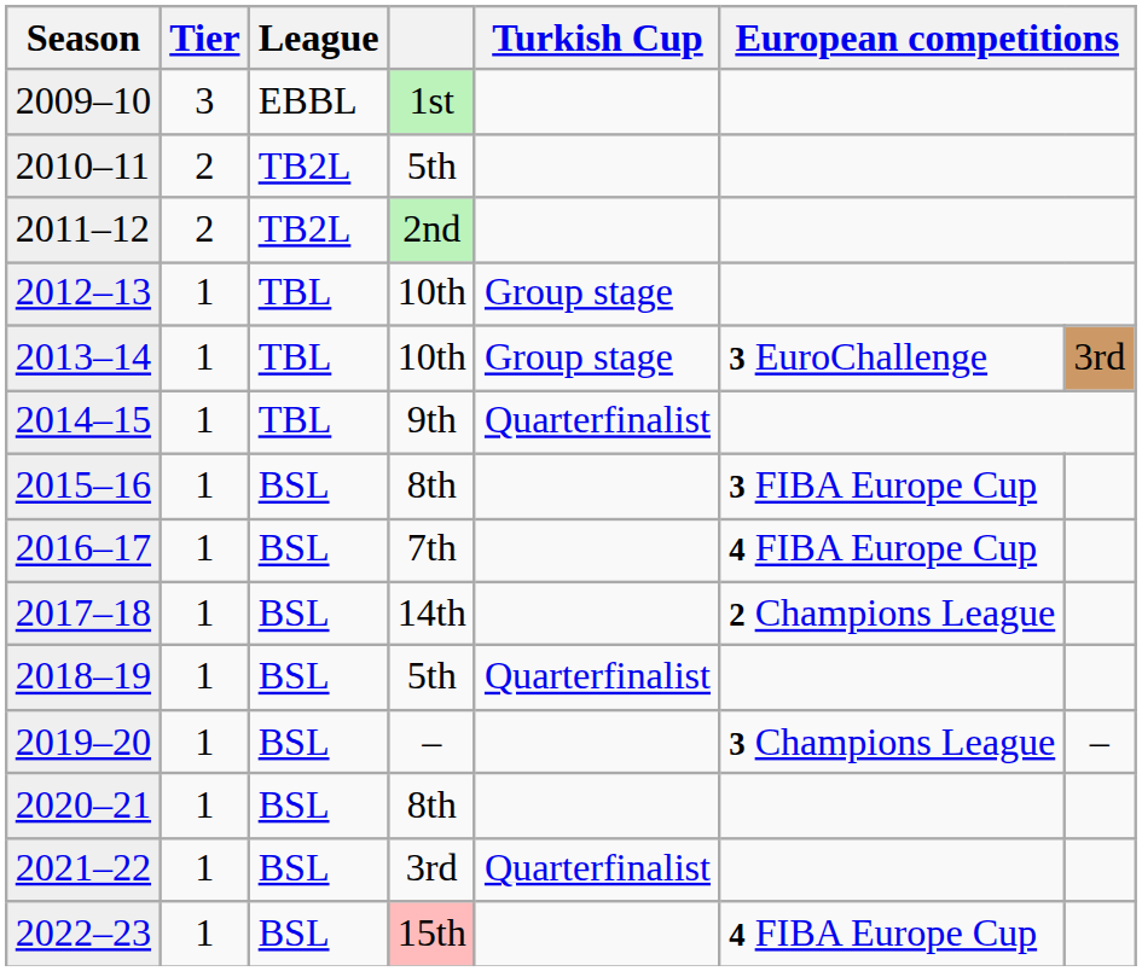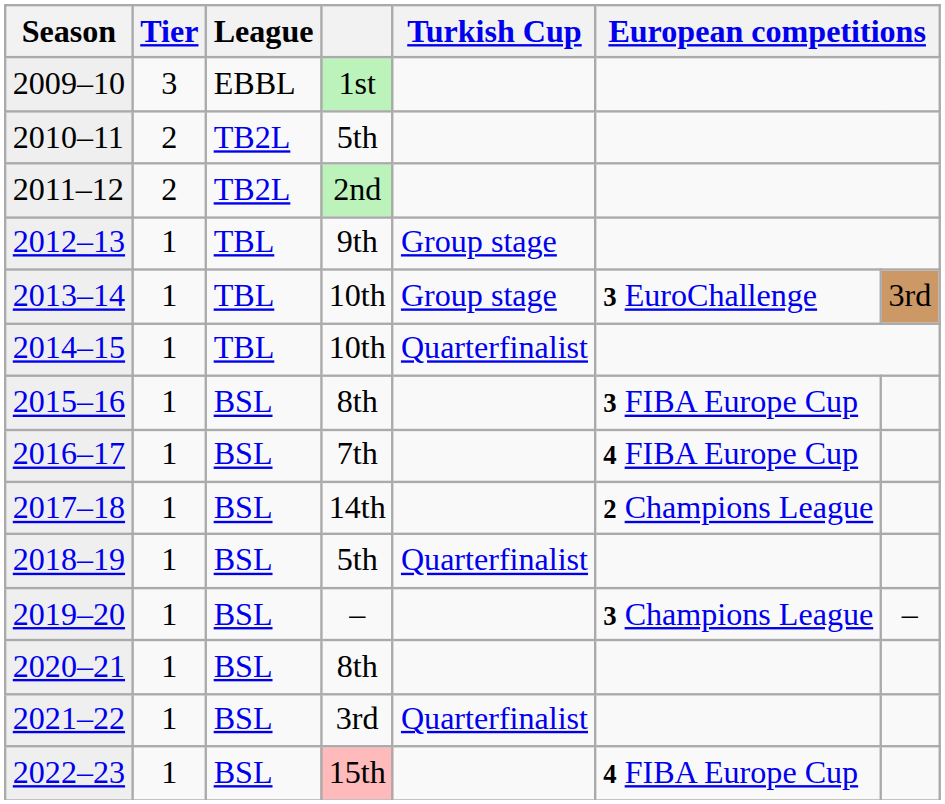2012–13 | column 4: 10th -> 9th
2014–15 | column 4: 9th -> 10th
